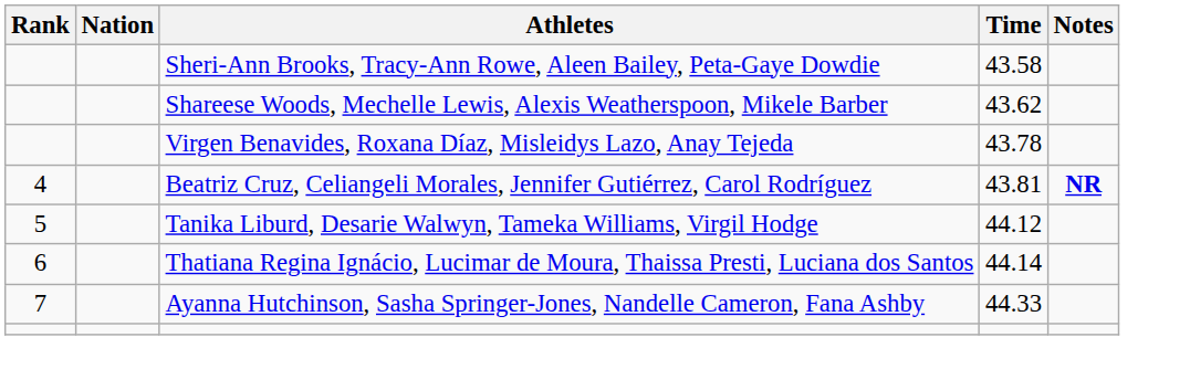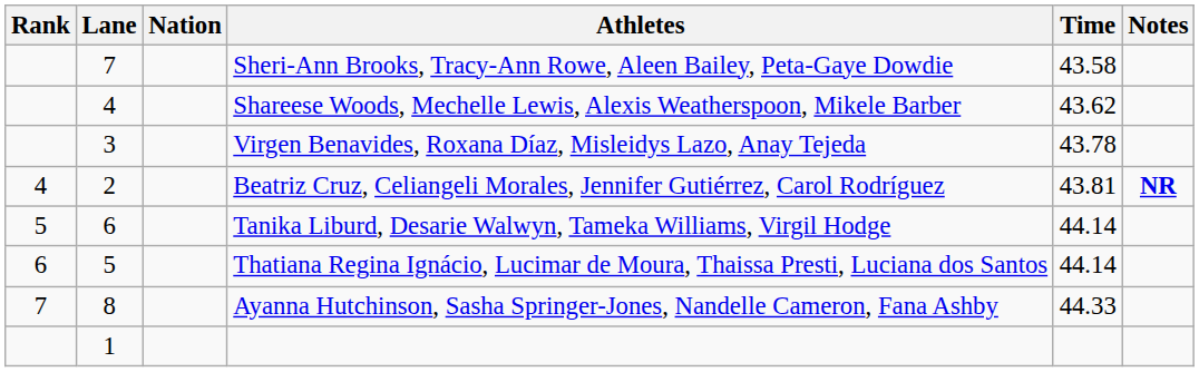+ column: Lane | 7 | 4 | 3 | 2 | 6 | 5 | 8 | 1
Tanika Liburd, Desarie Walwyn, Tameka Williams, Virgil Hodge | Time: 44.12 -> 44.14
